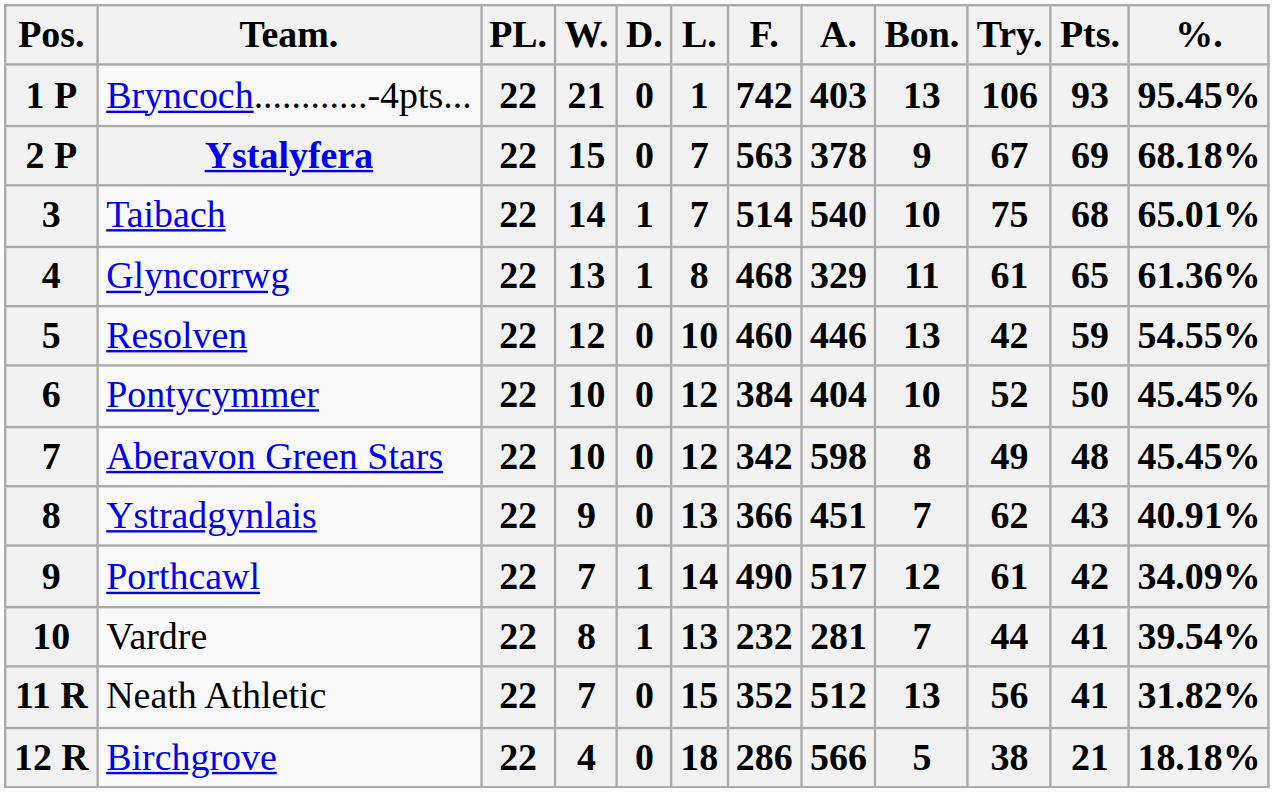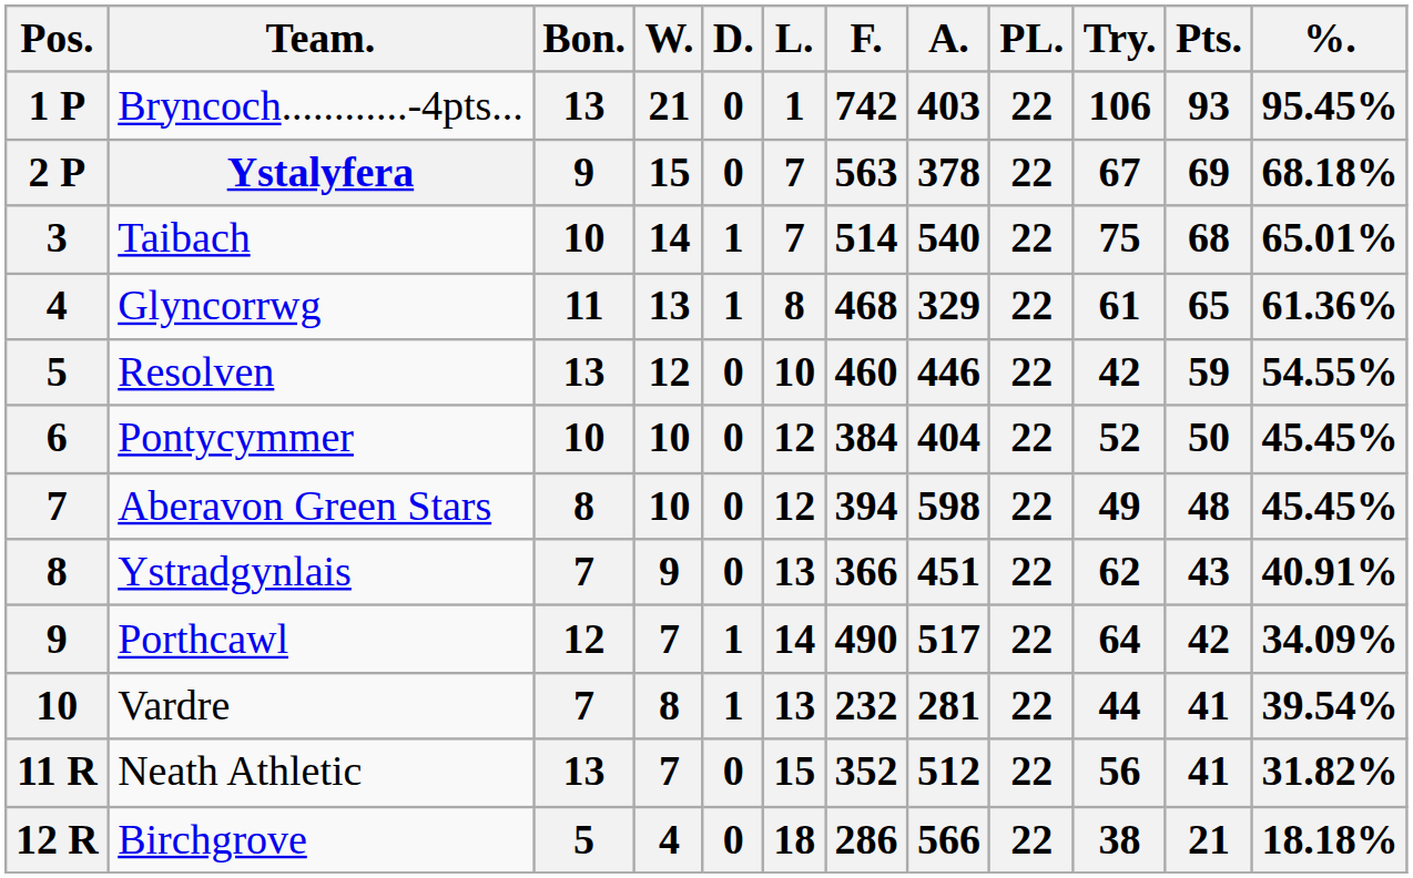columns swapped: PL. <-> Bon.
Aberavon Green Stars | F.: 342 -> 394
Porthcawl | Try.: 61 -> 64
